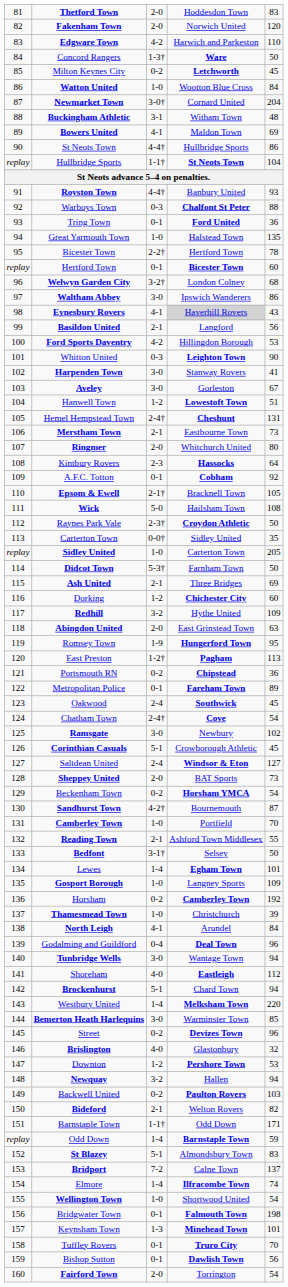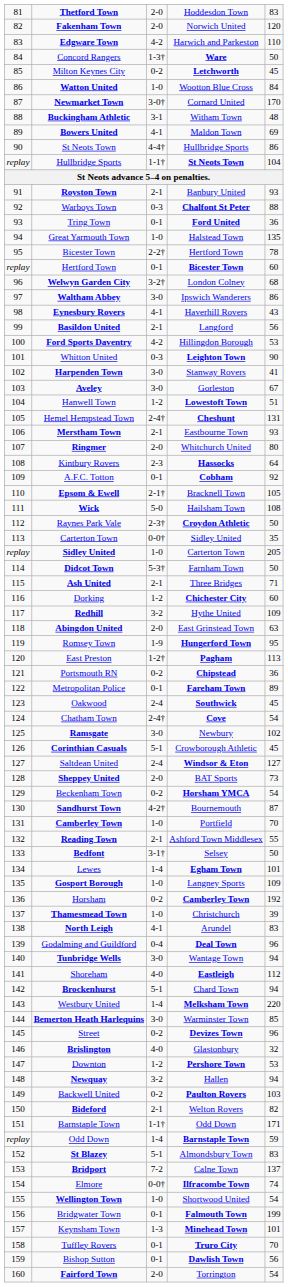Newmarket Town | column 5: 204 -> 170
Royston Town | column 3: 4-4† -> 2-1
Eynesbury Rovers | column 4: lightgrey background -> no background
Merstham Town | column 5: 73 -> 93
Ash United | column 5: 69 -> 71
North Leigh | column 5: 84 -> 83
Elmore | column 3: 1-4 -> 0-0†
Bridgwater Town | column 5: 198 -> 199
